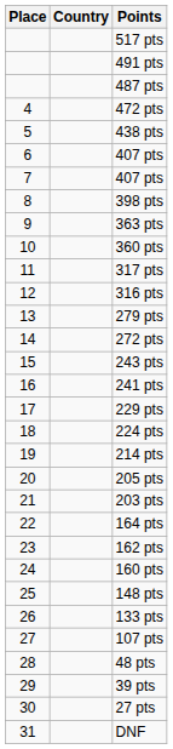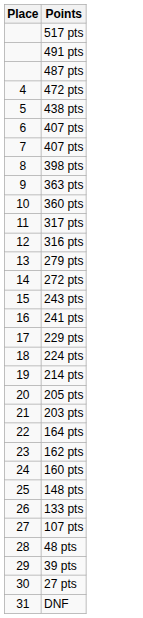- column: Country
